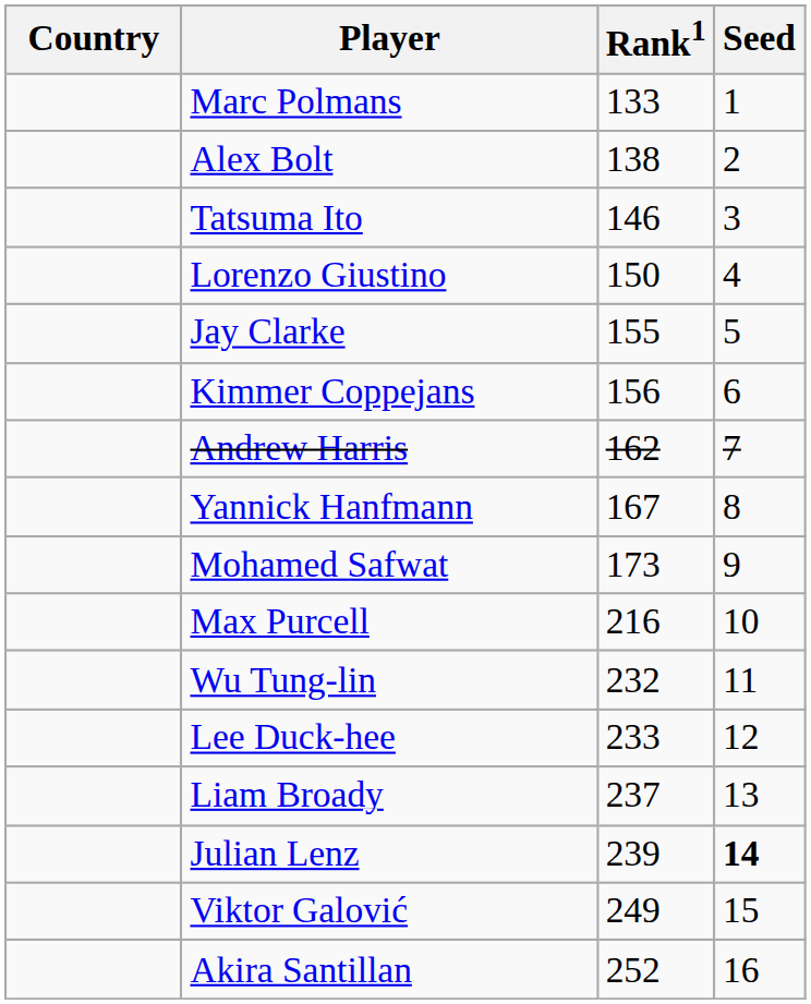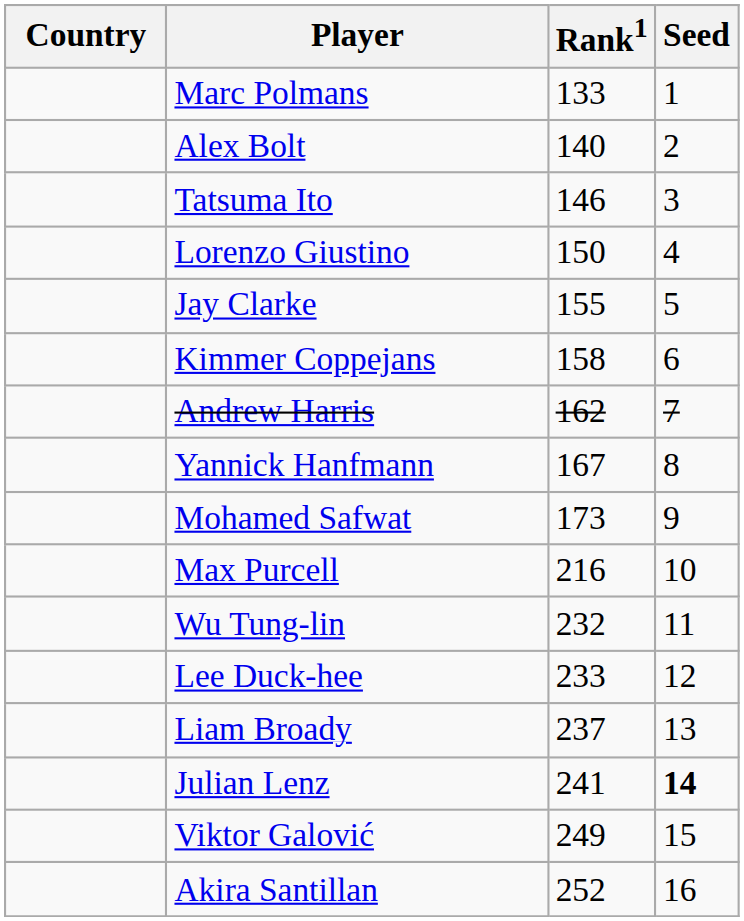Alex Bolt | Rank1: 138 -> 140
Kimmer Coppejans | Rank1: 156 -> 158
Julian Lenz | Rank1: 239 -> 241
